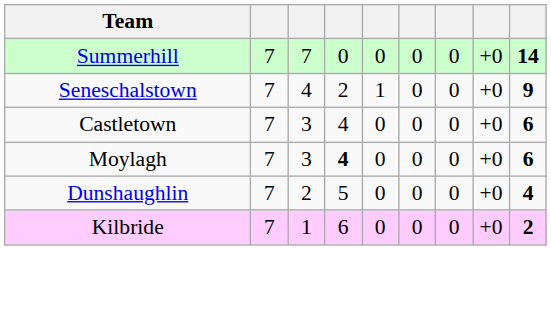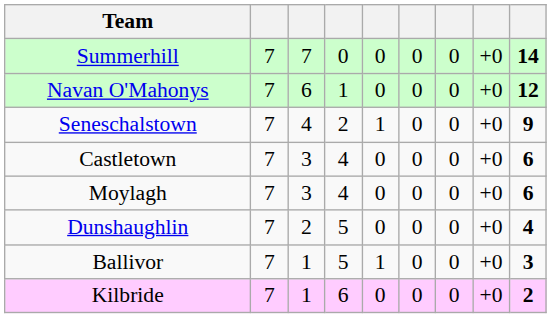+ row: Navan O'Mahonys | 7 | 6 | 1 | 0 | 0 | 0 | +0 | 12
Moylagh | column 4: bold -> normal
+ row: Ballivor | 7 | 1 | 5 | 1 | 0 | 0 | +0 | 3
